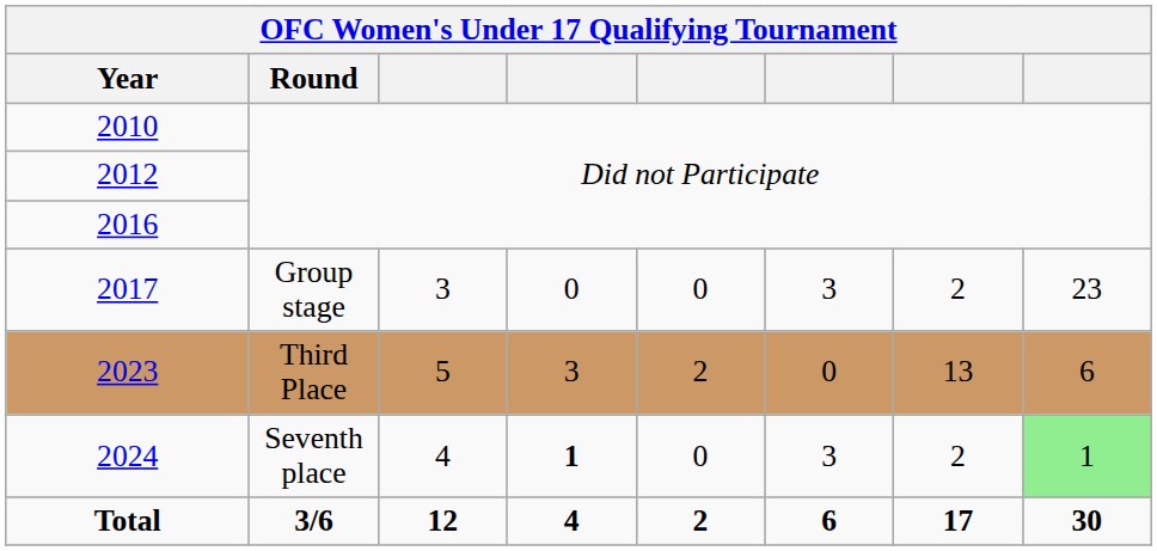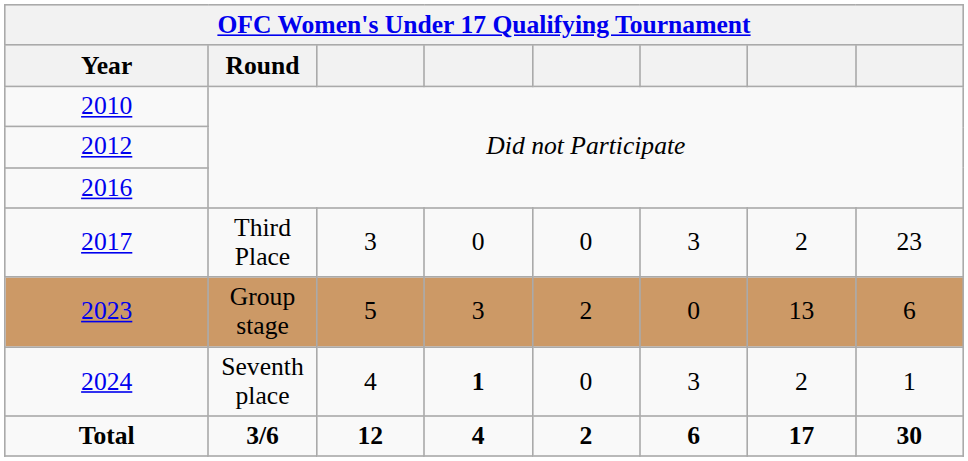2017 | Round: Group stage -> Third Place
2023 | Round: Third Place -> Group stage
2024 | column 8: lightgreen background -> no background
